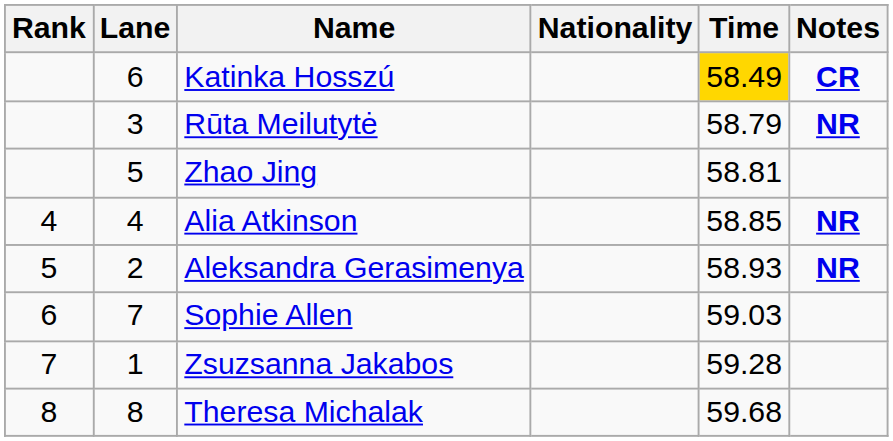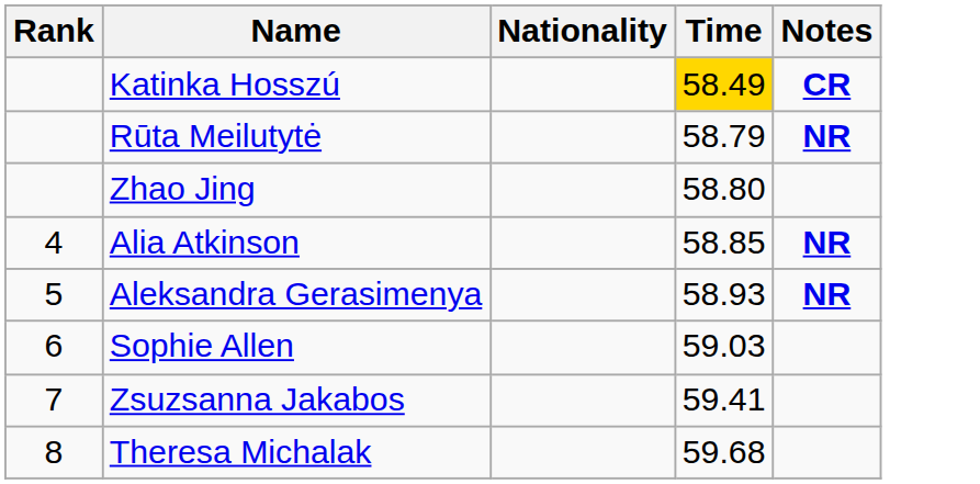- column: Lane | 6 | 3 | 5 | 4 | 2 | 7 | 1 | 8
Zhao Jing | Time: 58.81 -> 58.80
Zsuzsanna Jakabos | Time: 59.28 -> 59.41
